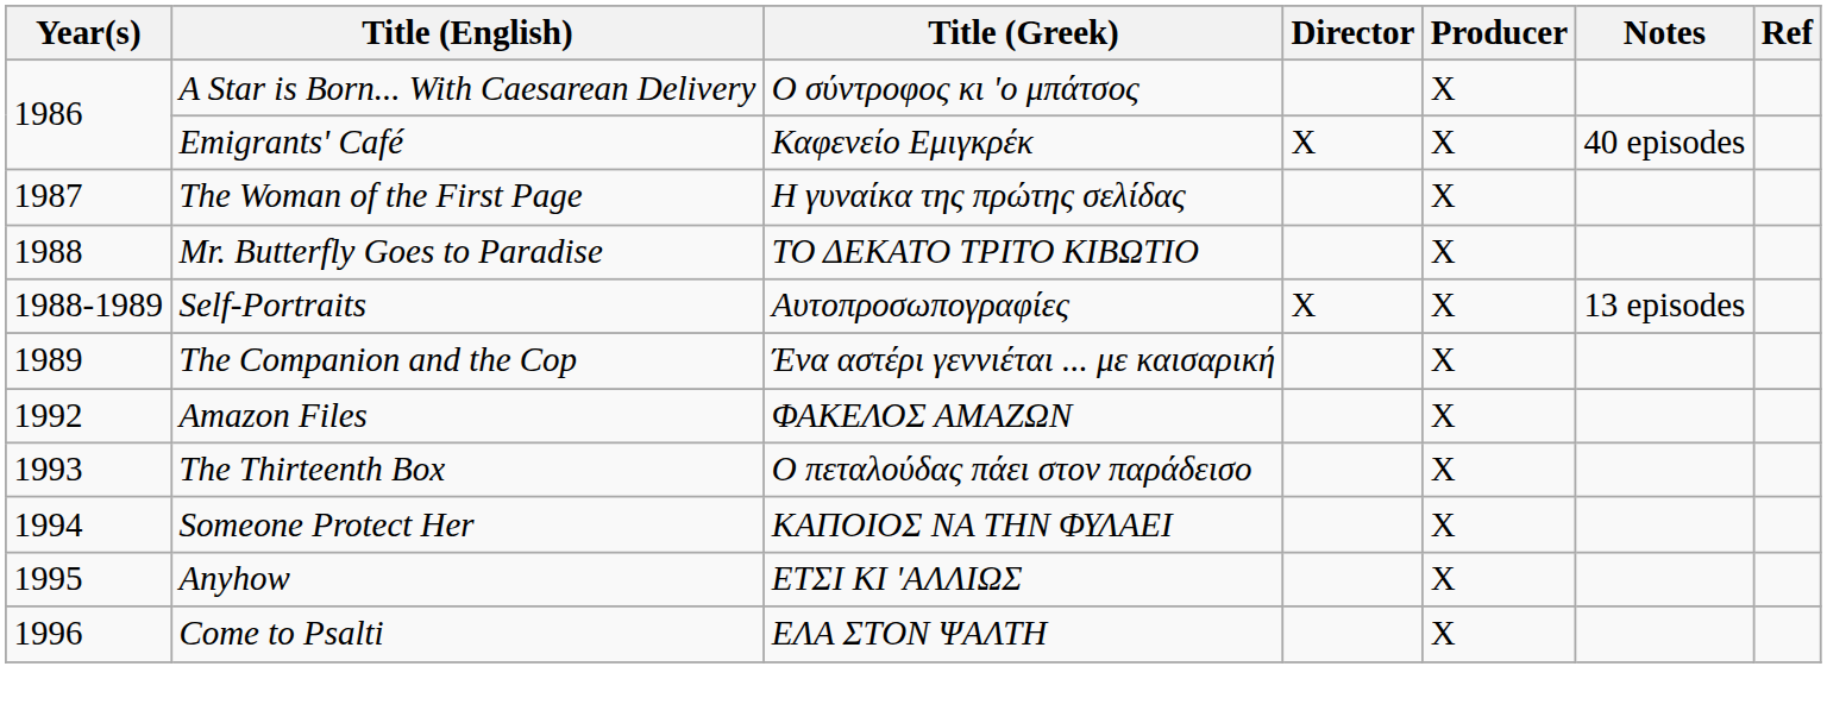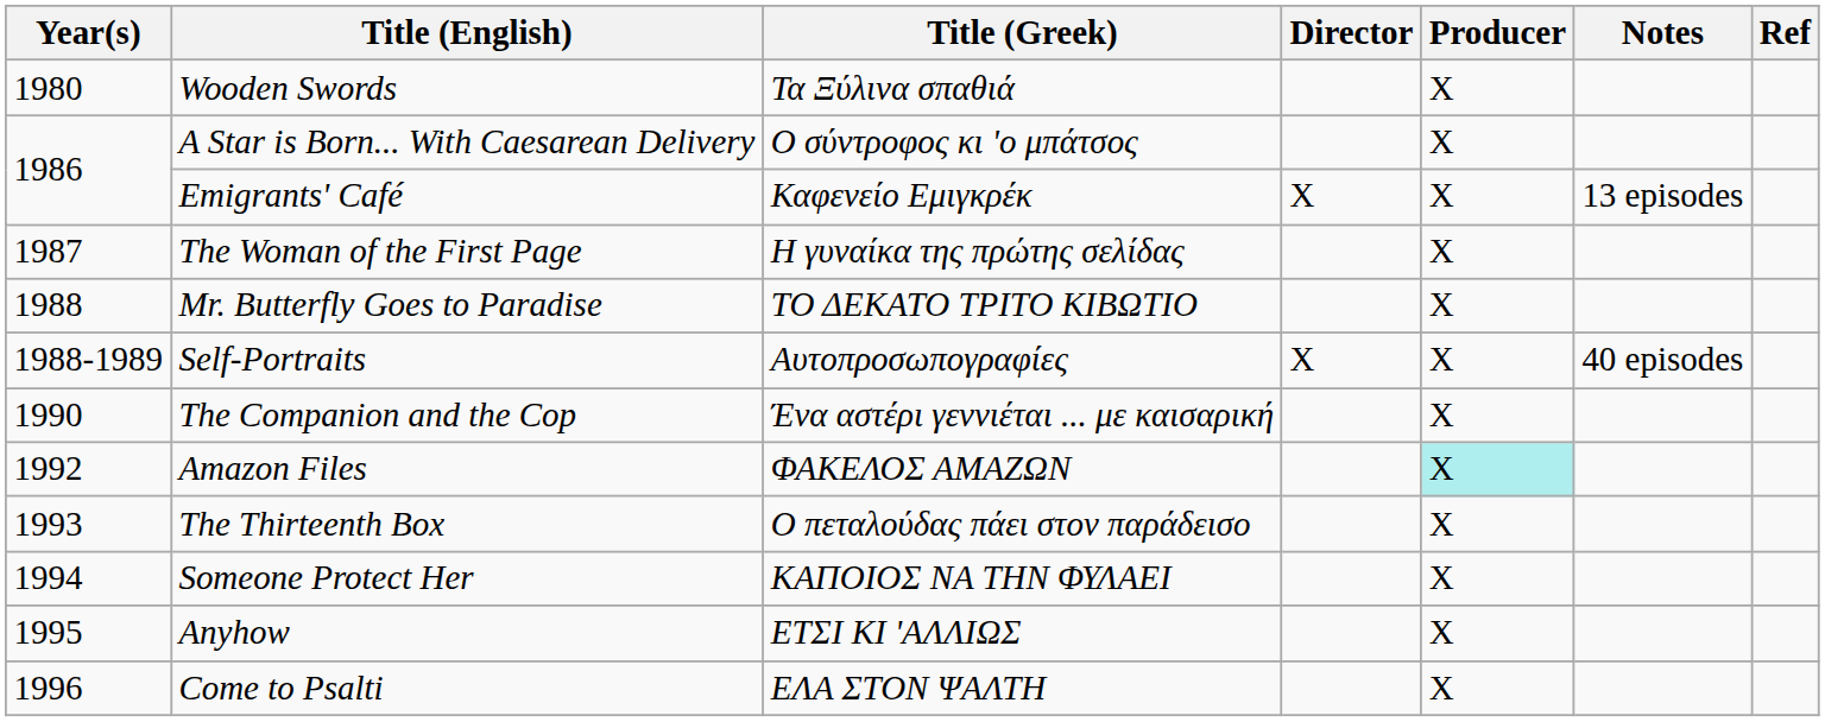+ row: 1980 | Wooden Swords | Τα Ξύλινα σπαθιά | X
Emigrants' Café | Notes: 40 episodes -> 13 episodes
Self-Portraits | Notes: 13 episodes -> 40 episodes
The Companion and the Cop | Year(s): 1989 -> 1990
Amazon Files | Producer: no background -> paleturquoise background
